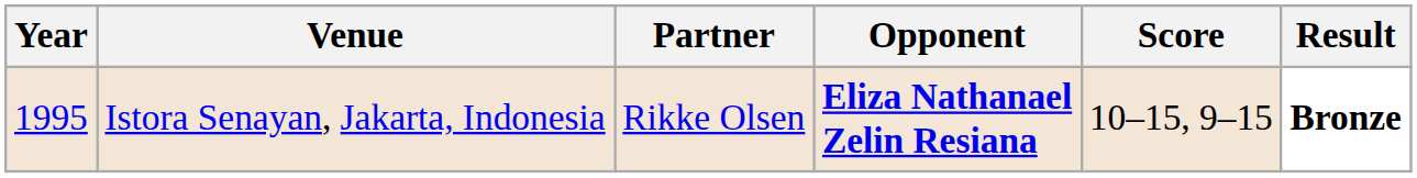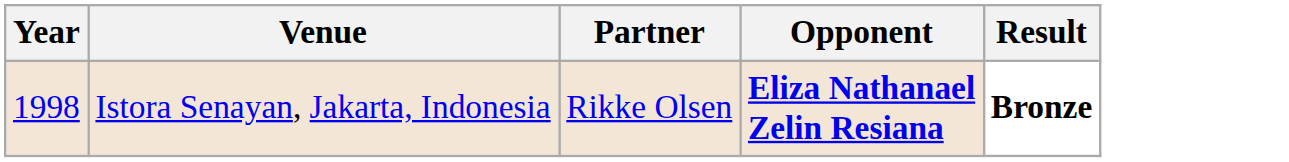- column: Score | 10–15, 9–15
Istora Senayan, Jakarta, Indonesia | Year: 1995 -> 1998
